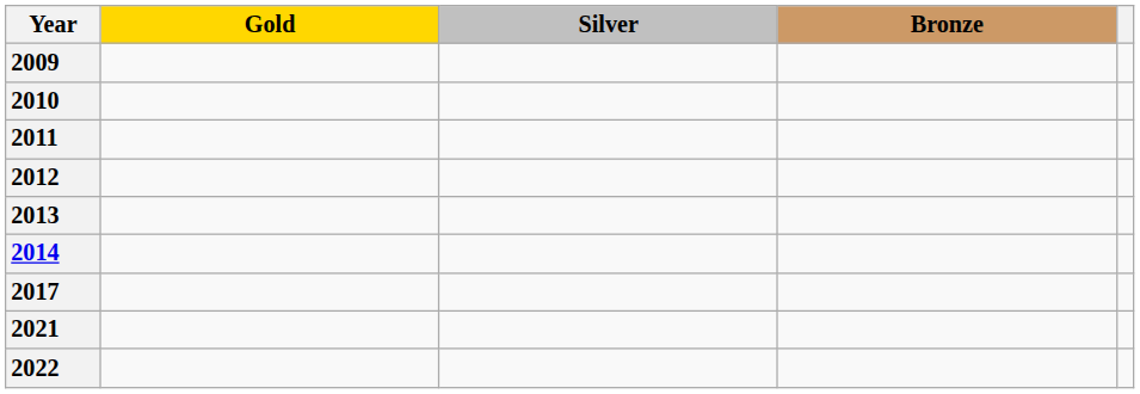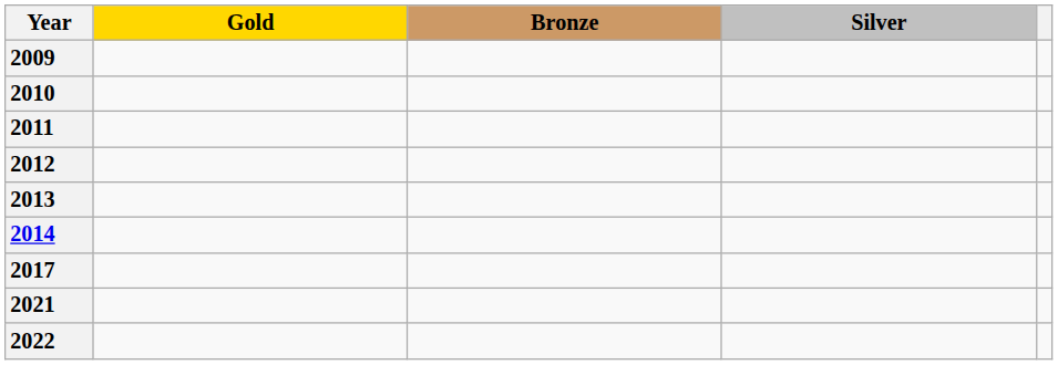columns swapped: Silver <-> Bronze
